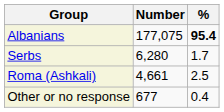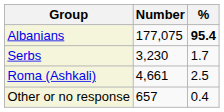Serbs | Number: 6,280 -> 3,230
Other or no response | Number: 677 -> 657
